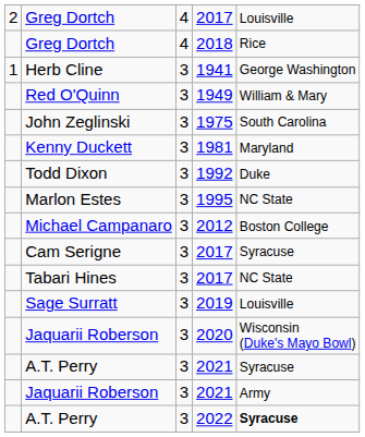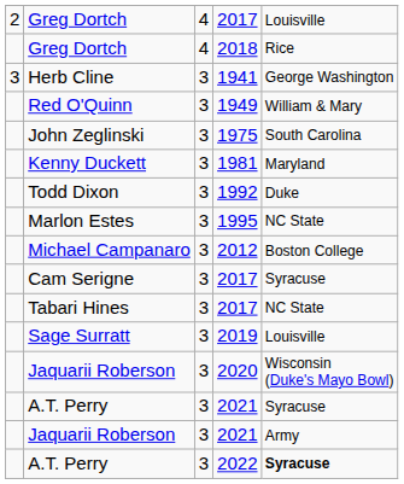Herb Cline | column 1: 1 -> 3
